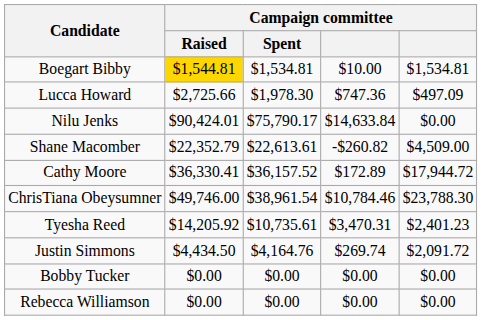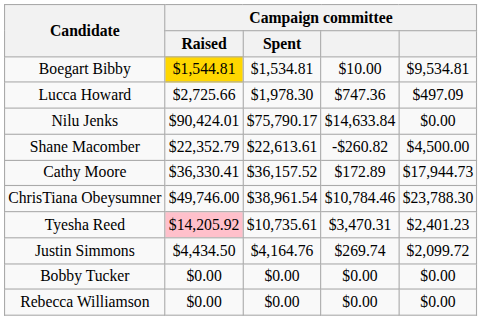Boegart Bibby | column 5: $1,534.81 -> $9,534.81
Shane Macomber | column 5: $4,509.00 -> $4,500.00
Cathy Moore | column 5: $17,944.72 -> $17,944.73
Tyesha Reed | Campaign committee / Raised: no background -> pink background
Justin Simmons | column 5: $2,091.72 -> $2,099.72
